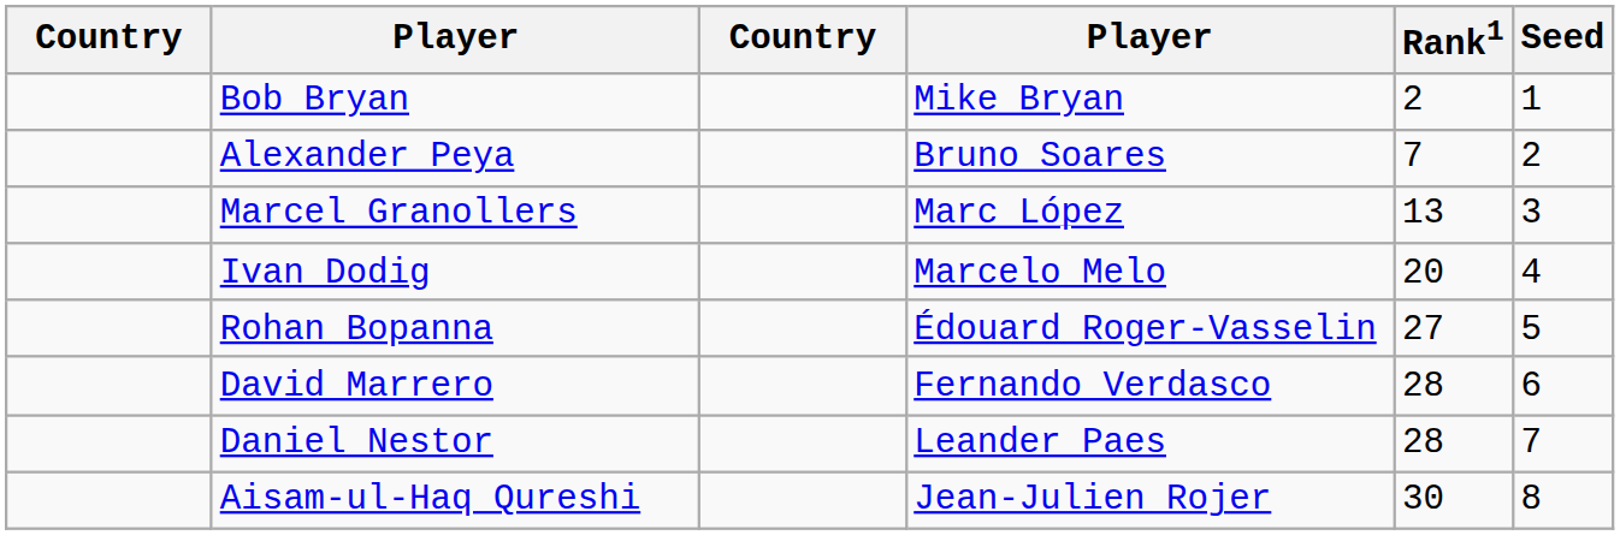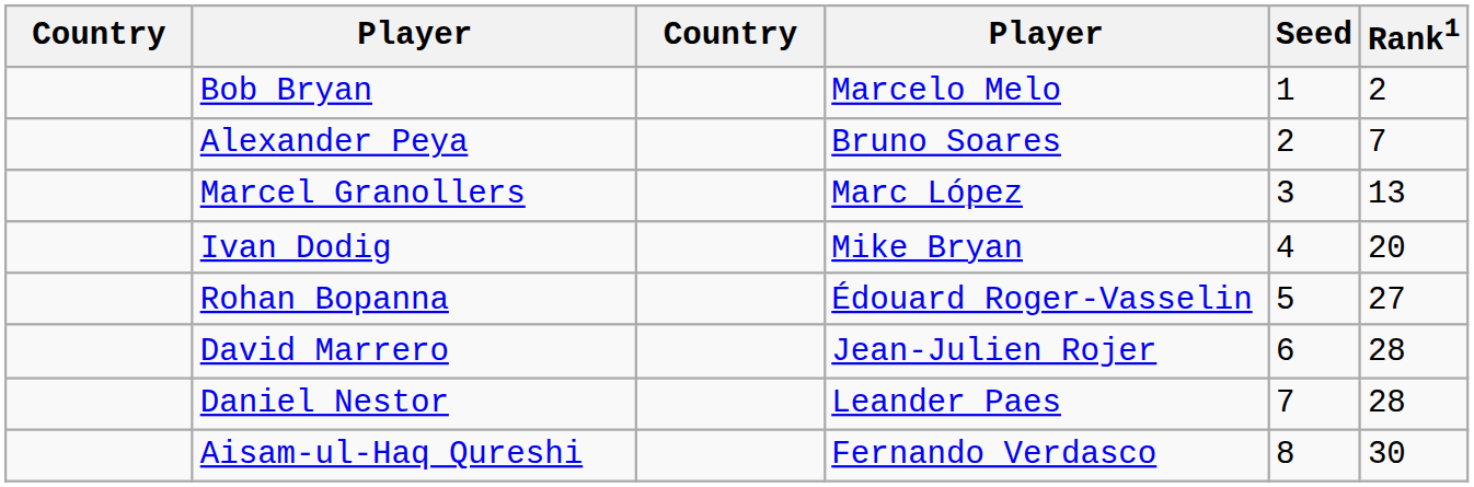columns swapped: Rank1 <-> Seed
Bob Bryan | column 4: Mike Bryan -> Marcelo Melo
Ivan Dodig | column 4: Marcelo Melo -> Mike Bryan
David Marrero | column 4: Fernando Verdasco -> Jean-Julien Rojer
Aisam-ul-Haq Qureshi | column 4: Jean-Julien Rojer -> Fernando Verdasco
